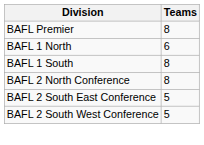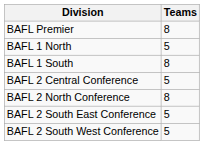BAFL 1 North | Teams: 6 -> 5
+ row: BAFL 2 Central Conference | 5
